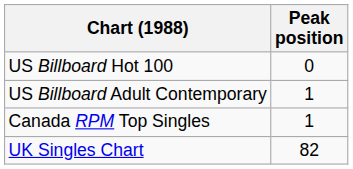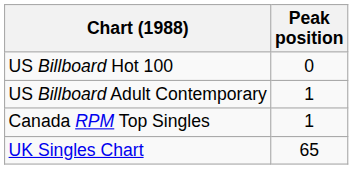UK Singles Chart | Peak position: 82 -> 65
